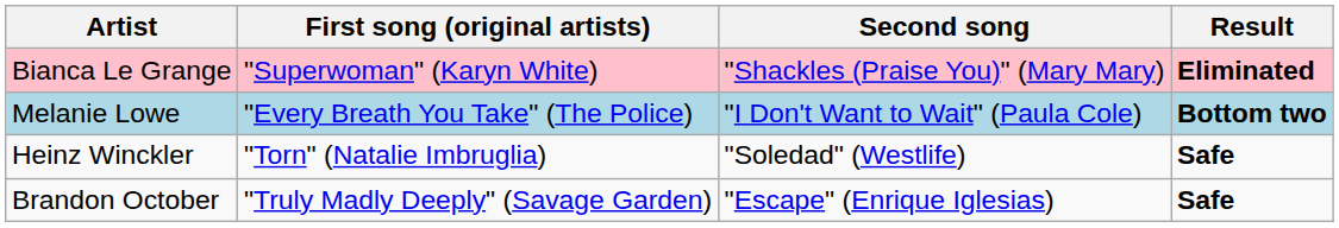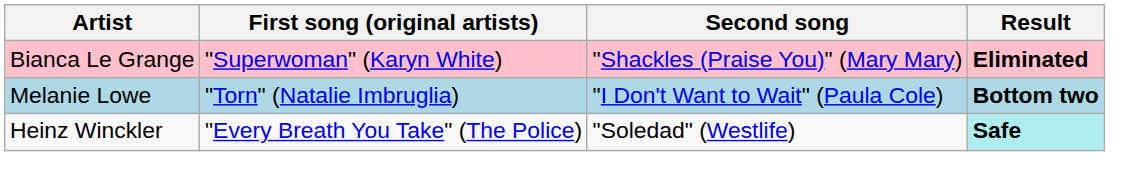Melanie Lowe | First song (original artists): "Every Breath You Take" (The Police) -> "Torn" (Natalie Imbruglia)
Heinz Winckler | First song (original artists): "Torn" (Natalie Imbruglia) -> "Every Breath You Take" (The Police)
Heinz Winckler | Result: no background -> paleturquoise background
- row: Brandon October | "Truly Madly Deeply" (Savage Garden) | "Escape" (Enrique Iglesias) | Safe
